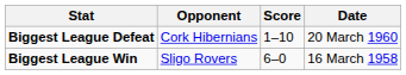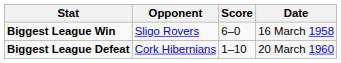rows swapped: Biggest League Win <-> Biggest League Defeat
